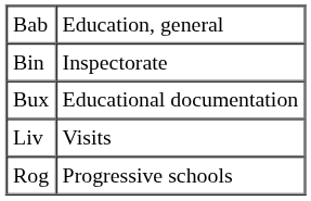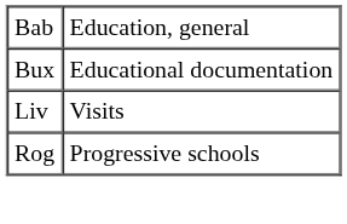- row: Bin | Inspectorate
